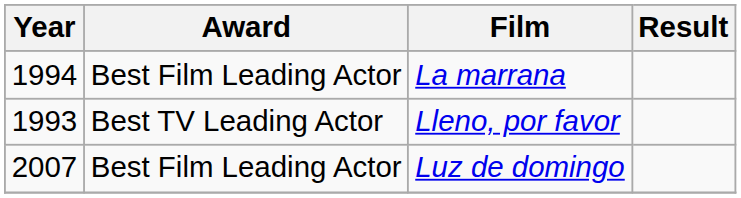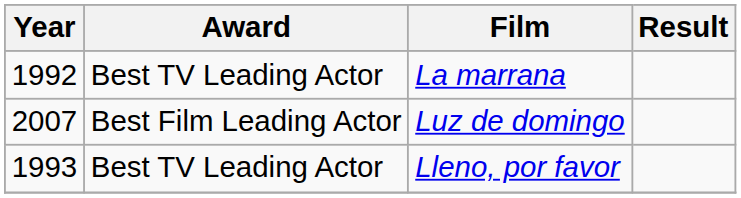La marrana | Year: 1994 -> 1992
La marrana | Award: Best Film Leading Actor -> Best TV Leading Actor
rows swapped: Lleno, por favor <-> Luz de domingo
